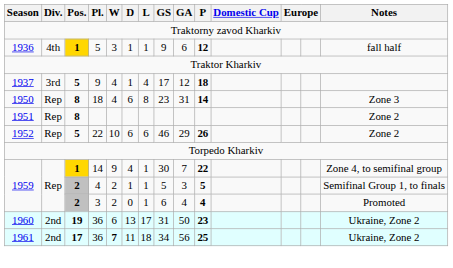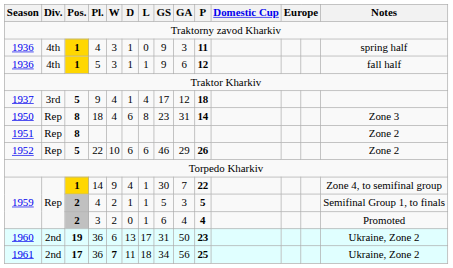+ row: 1936 | 4th | 1 | 4 | 3 | 1 | 0 | 9 | 3 | 11 | spring half
